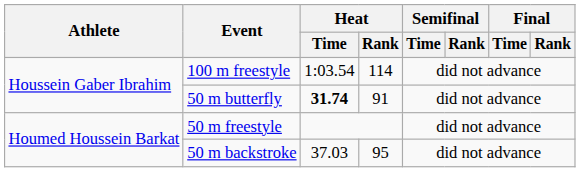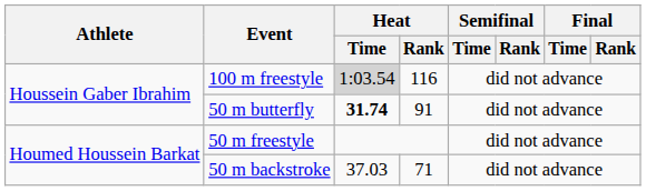100 m freestyle | Heat / Time: no background -> lightgrey background
100 m freestyle | Heat / Rank: 114 -> 116
50 m backstroke | Heat / Rank: 95 -> 71
